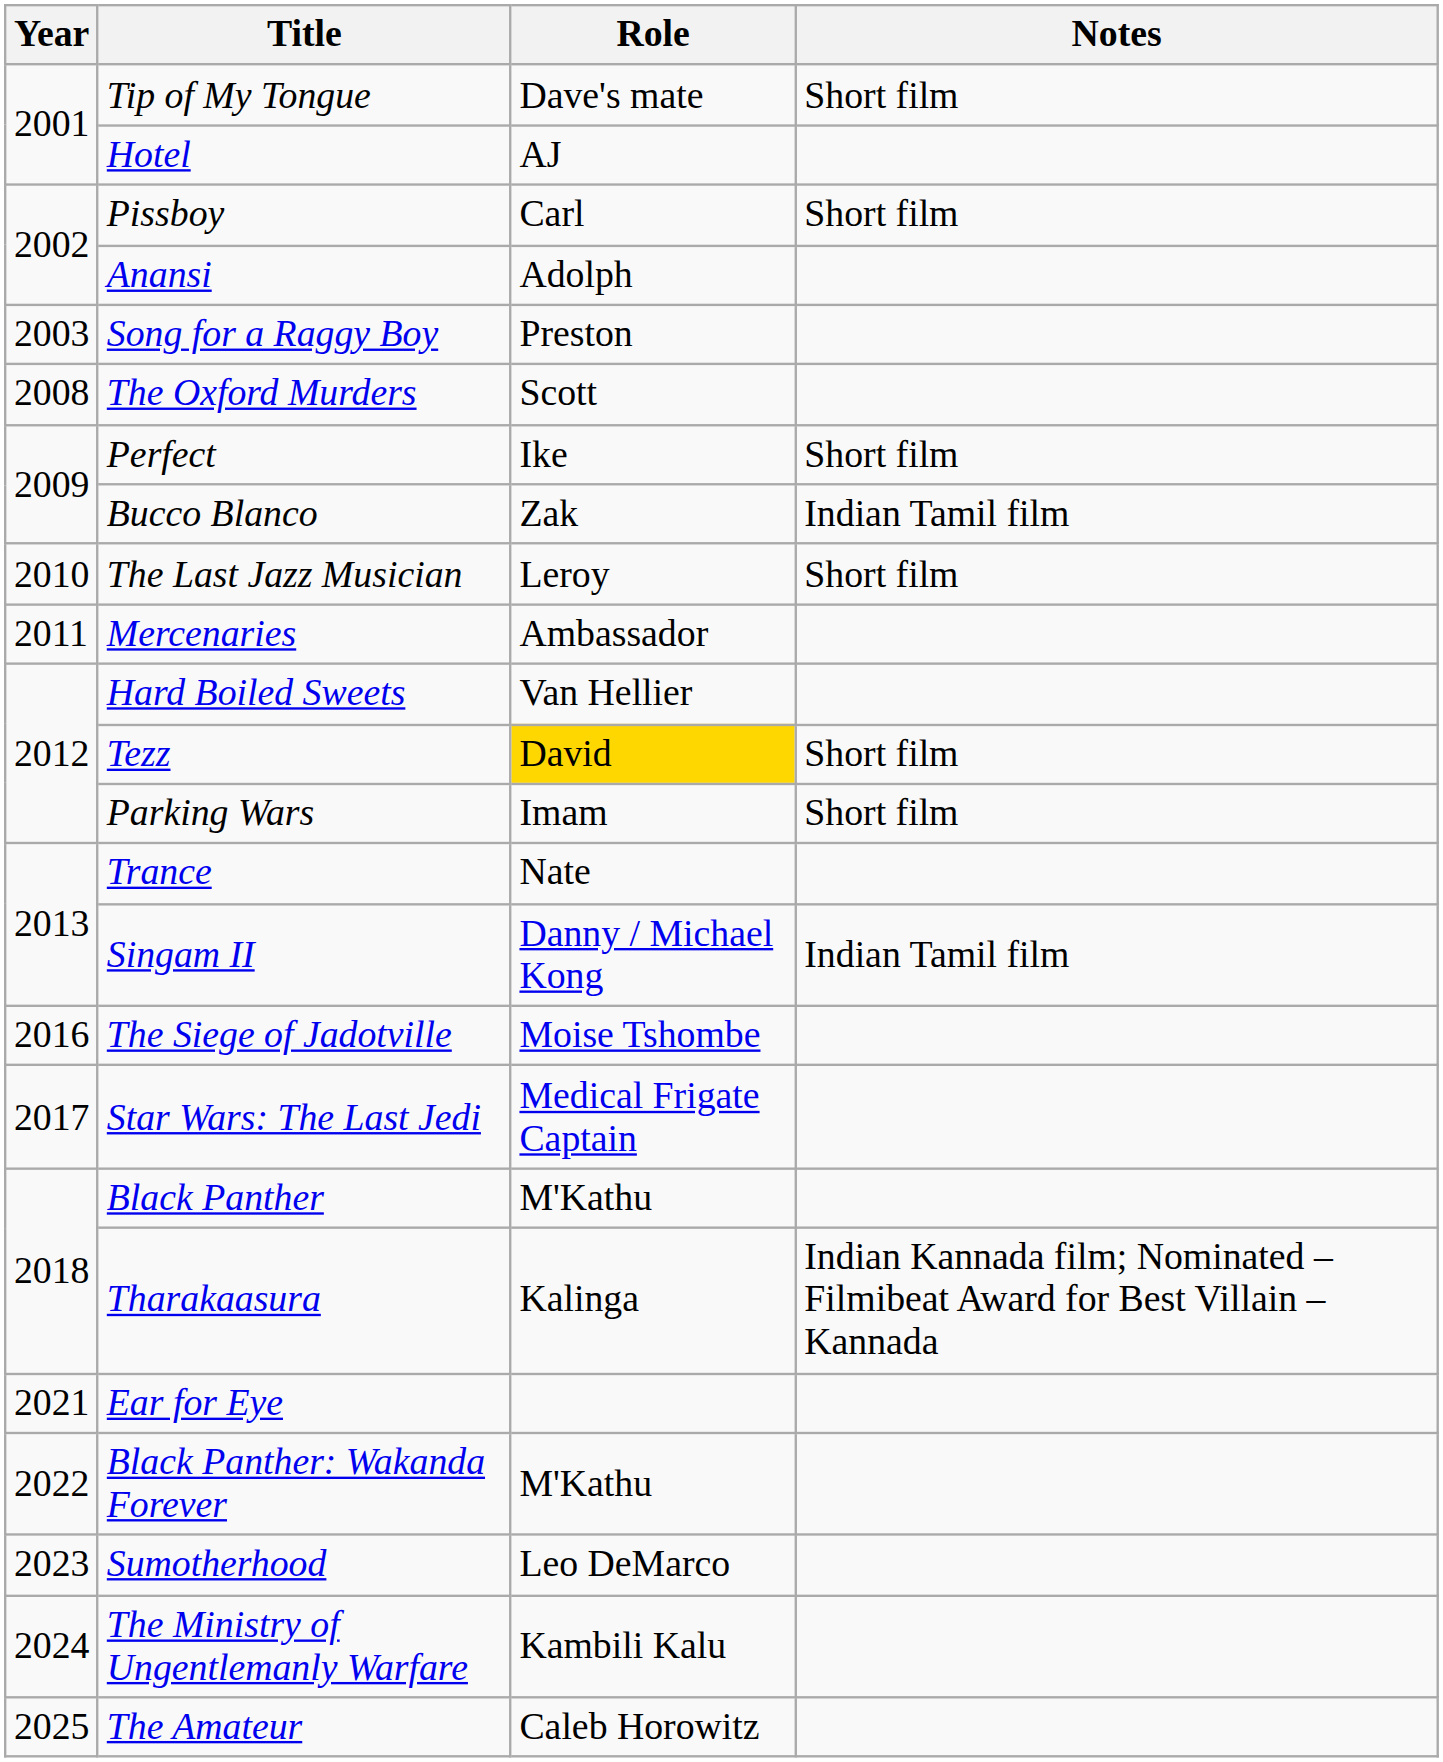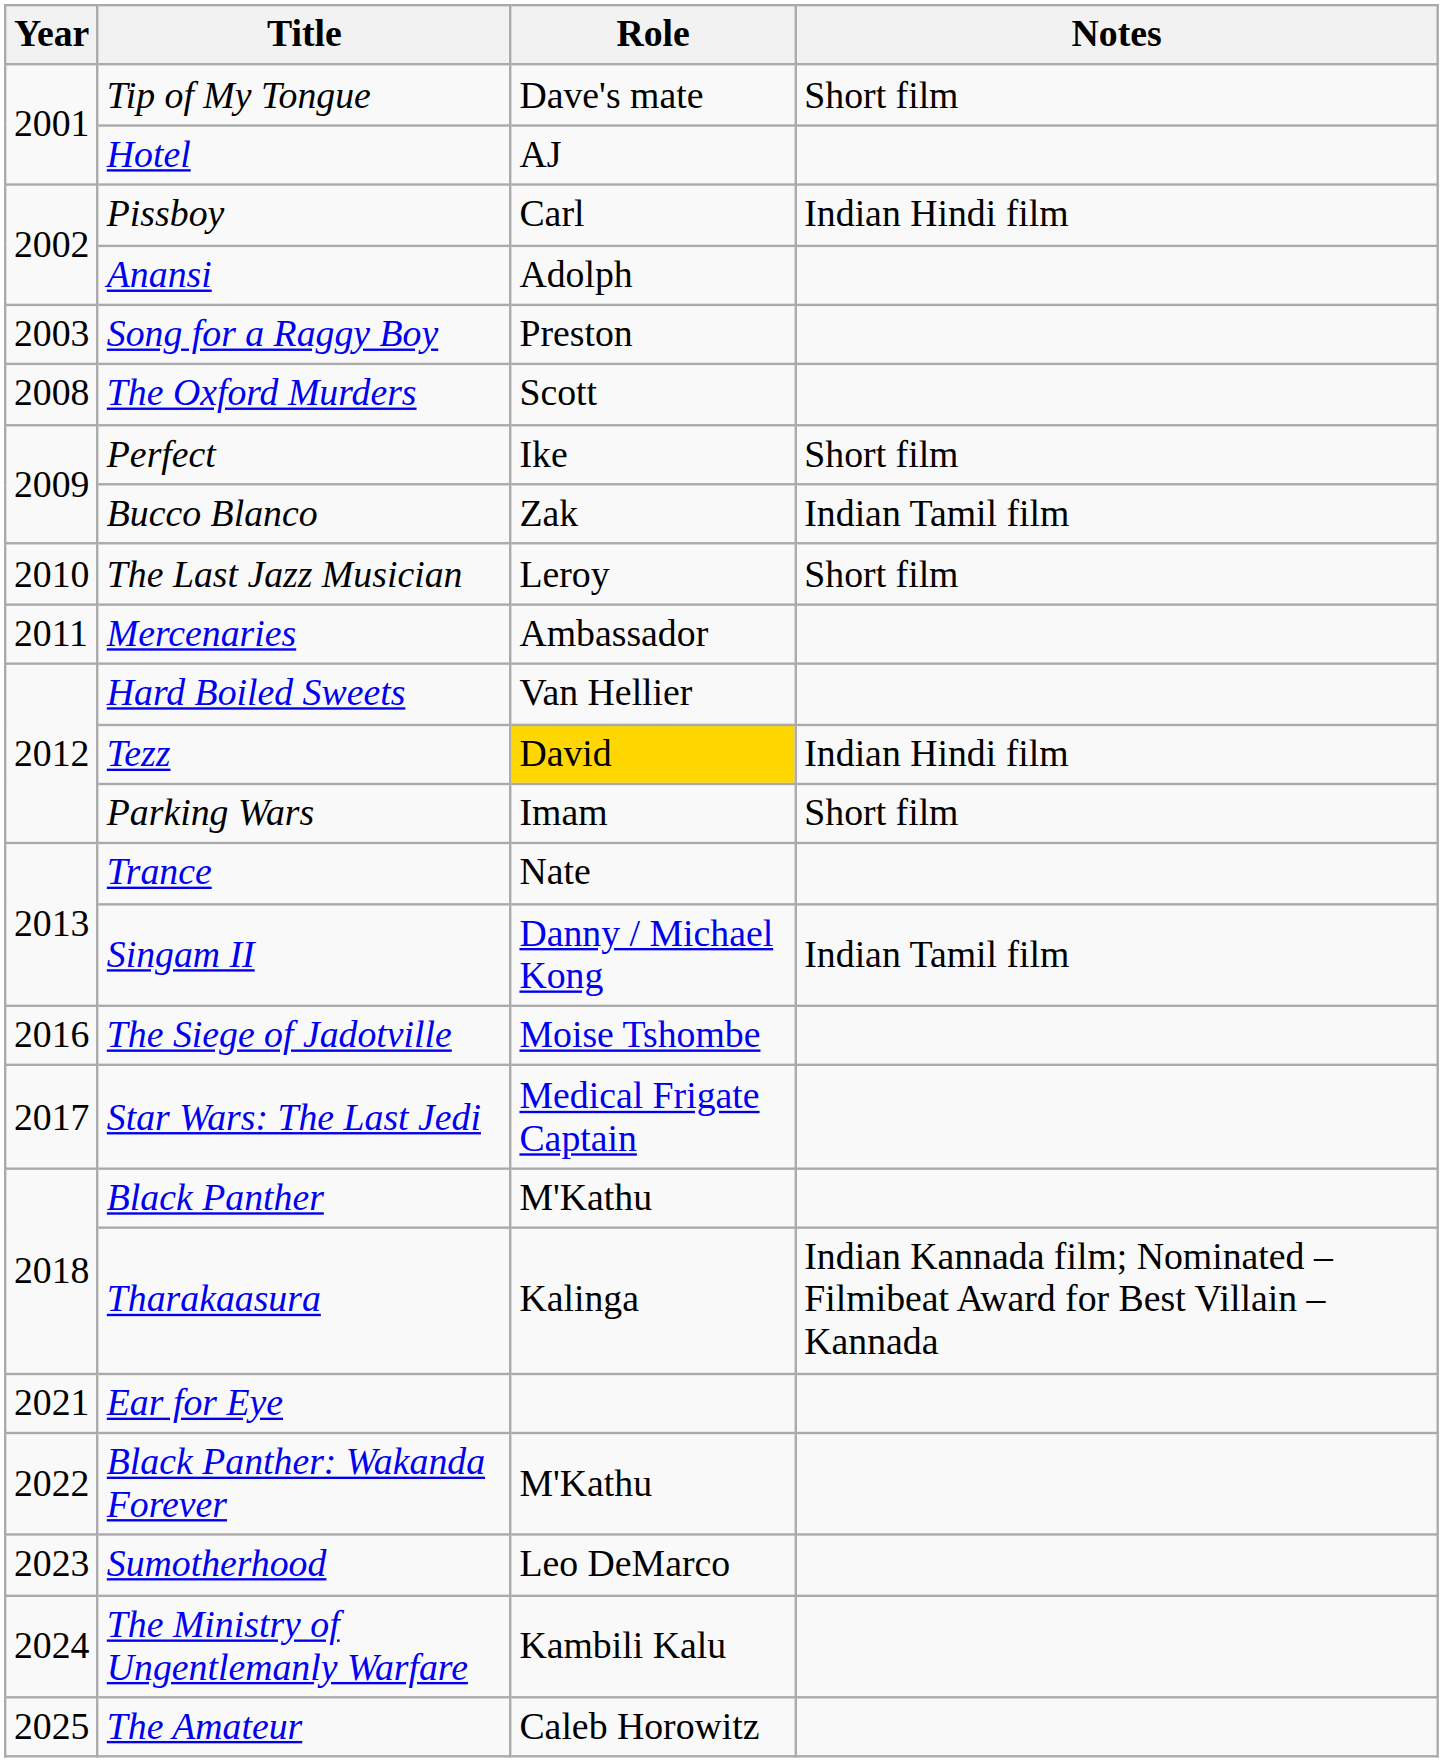Pissboy | Notes: Short film -> Indian Hindi film
Tezz | Notes: Short film -> Indian Hindi film
